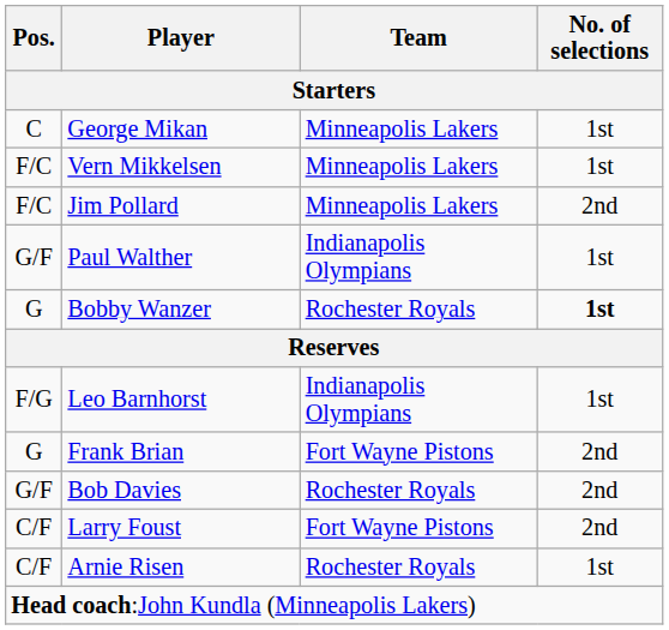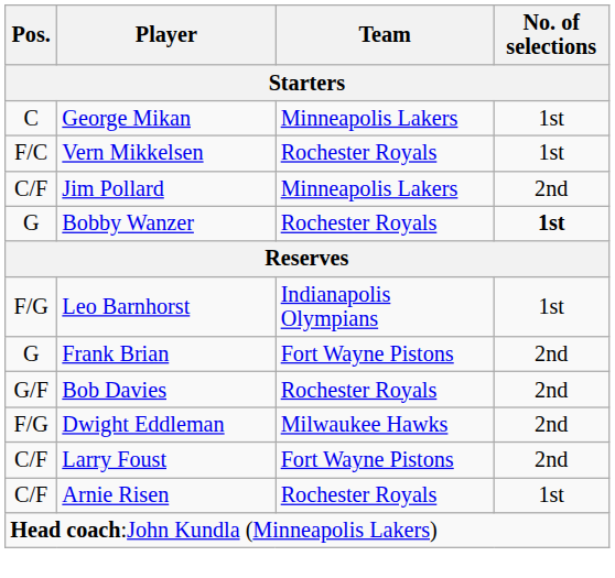Vern Mikkelsen | Team: Minneapolis Lakers -> Rochester Royals
Jim Pollard | Pos.: F/C -> C/F
- row: G/F | Paul Walther | Indianapolis Olympians | 1st
+ row: F/G | Dwight Eddleman | Milwaukee Hawks | 2nd
